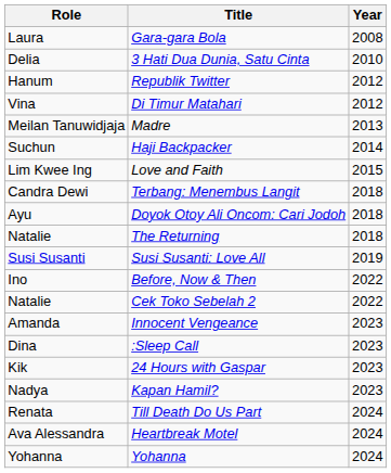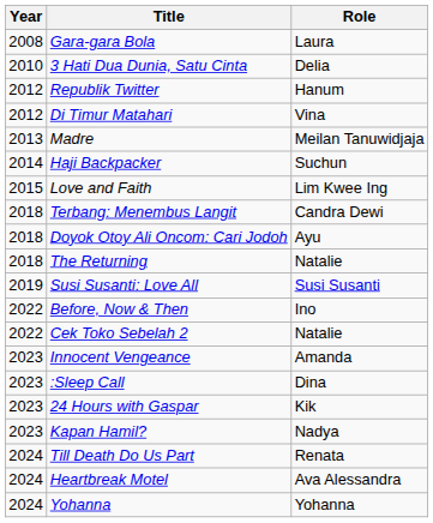columns swapped: Year <-> Role
